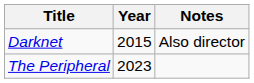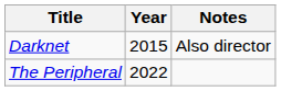The Peripheral | Year: 2023 -> 2022
